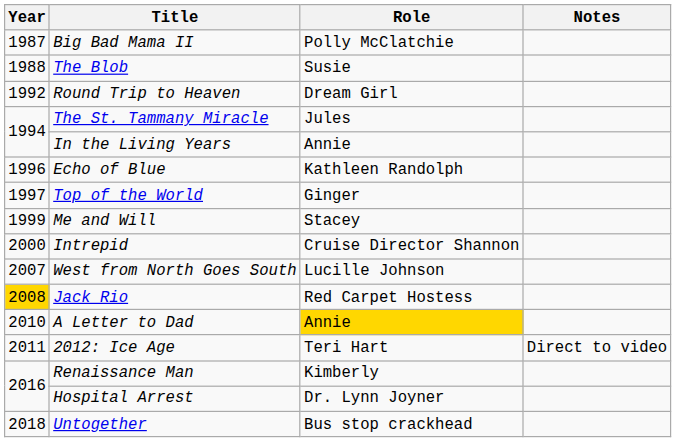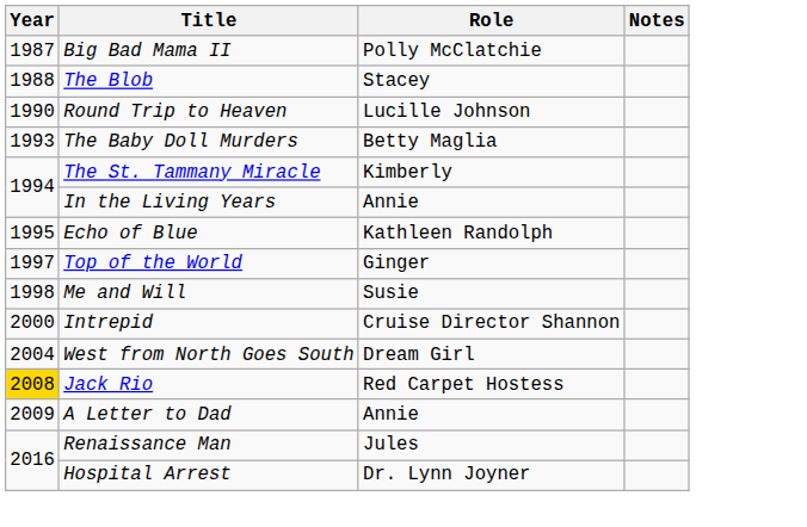The Blob | Role: Susie -> Stacey
Round Trip to Heaven | Year: 1992 -> 1990
Round Trip to Heaven | Role: Dream Girl -> Lucille Johnson
+ row: 1993 | The Baby Doll Murders | Betty Maglia
The St. Tammany Miracle | Role: Jules -> Kimberly
Echo of Blue | Year: 1996 -> 1995
Me and Will | Year: 1999 -> 1998
Me and Will | Role: Stacey -> Susie
West from North Goes South | Year: 2007 -> 2004
West from North Goes South | Role: Lucille Johnson -> Dream Girl
A Letter to Dad | Year: 2010 -> 2009
A Letter to Dad | Role: gold background -> no background
- row: 2011 | 2012: Ice Age | Teri Hart | Direct to video
Renaissance Man | Role: Kimberly -> Jules
- row: 2018 | Untogether | Bus stop crackhead
